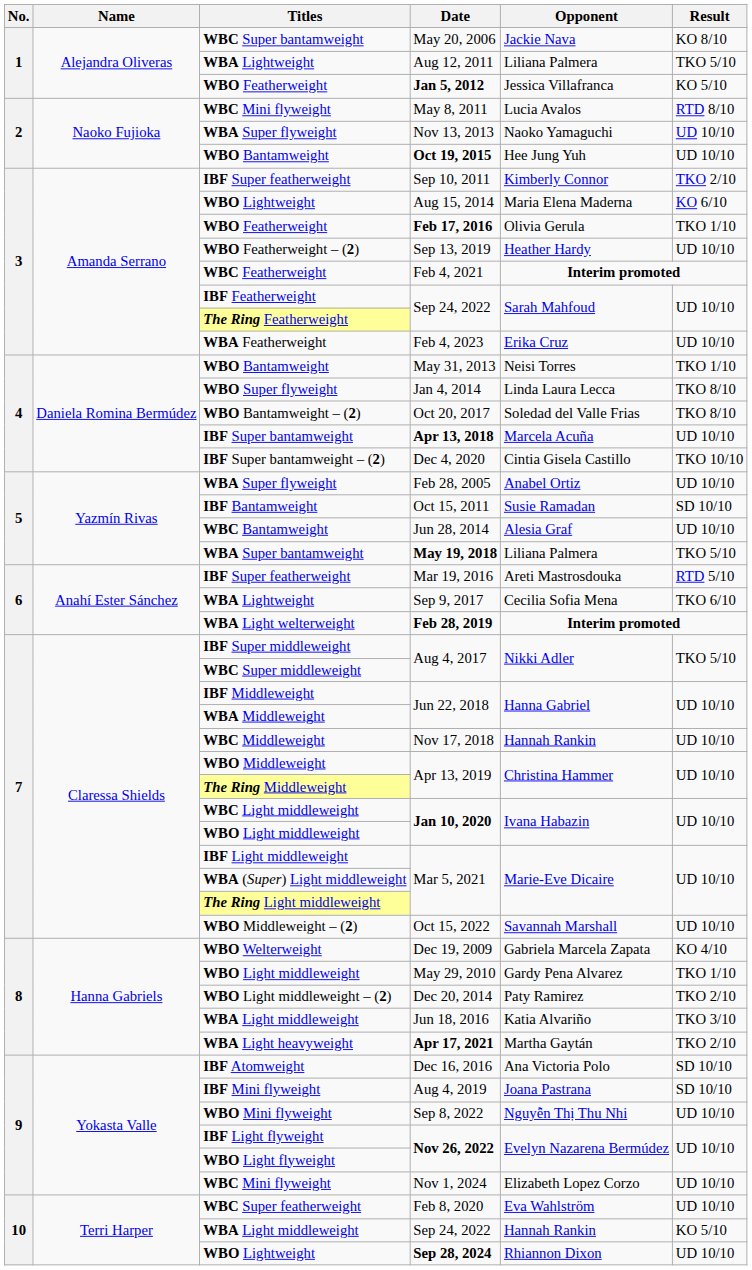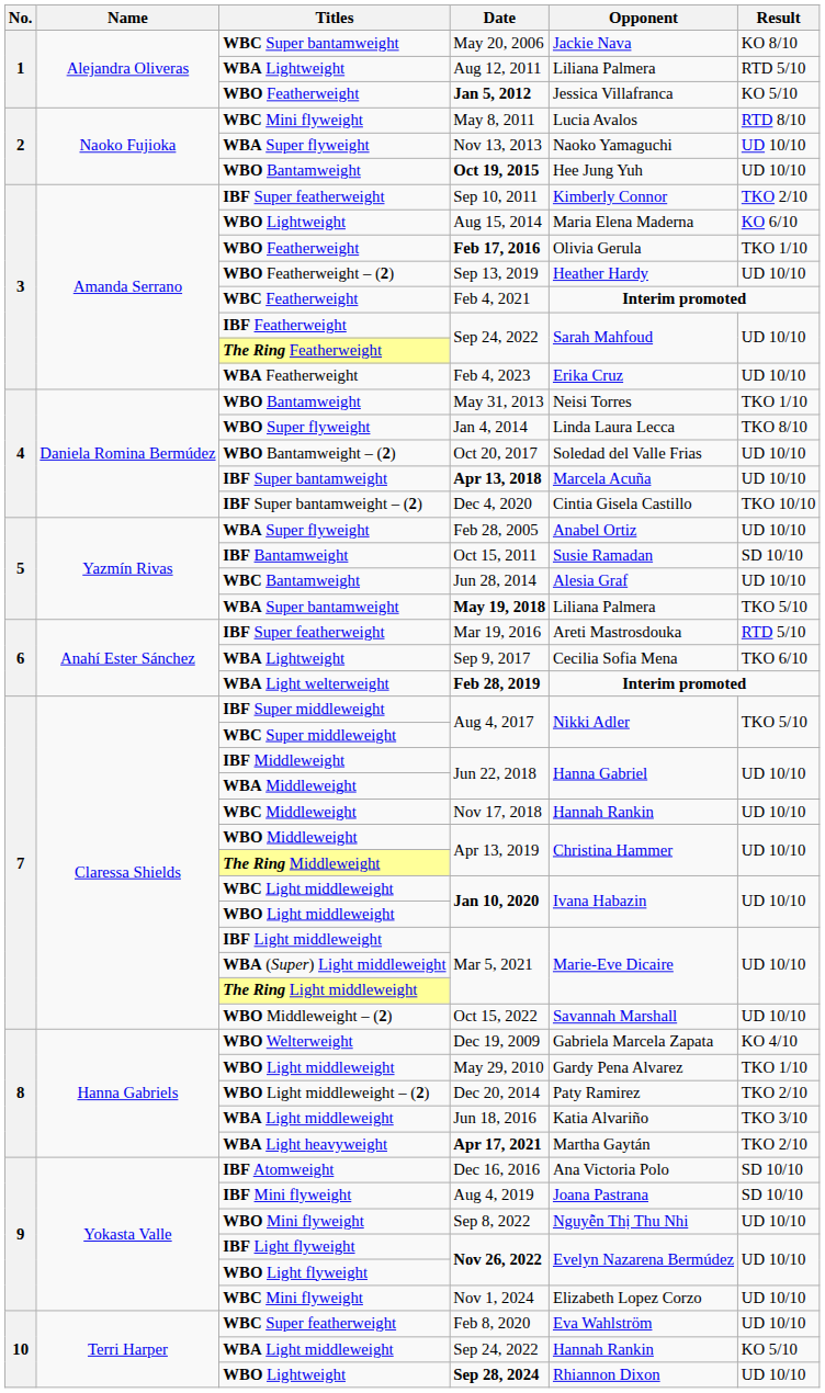WBA Lightweight / Aug 12, 2011 | Result: TKO 5/10 -> RTD 5/10
WBO Bantamweight – (2) | Result: TKO 8/10 -> UD 10/10
